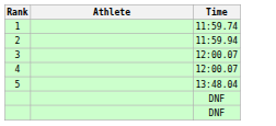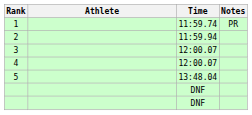+ column: Notes | PR
